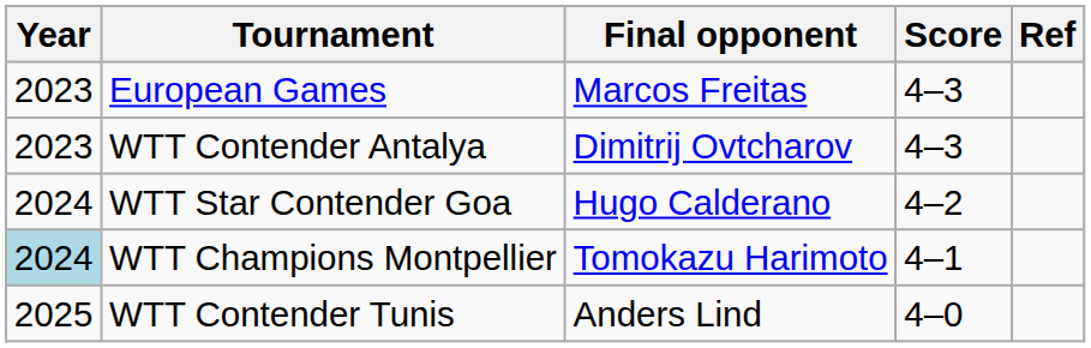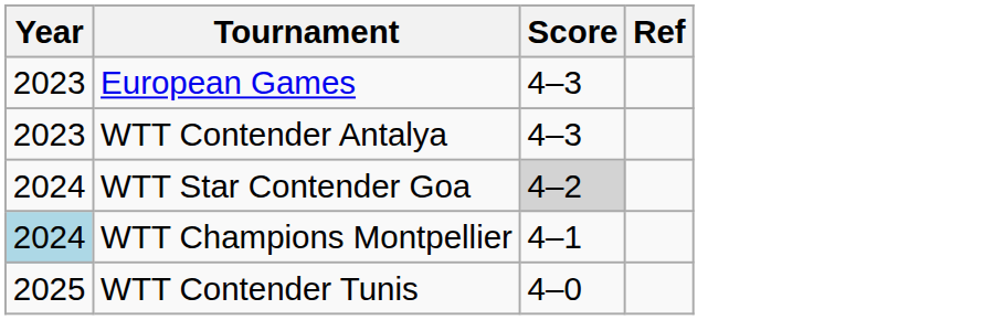- column: Final opponent | Marcos Freitas | Dimitrij Ovtcharov | Hugo Calderano | Tomokazu Harimoto | Anders Lind
WTT Star Contender Goa | Score: no background -> lightgrey background
